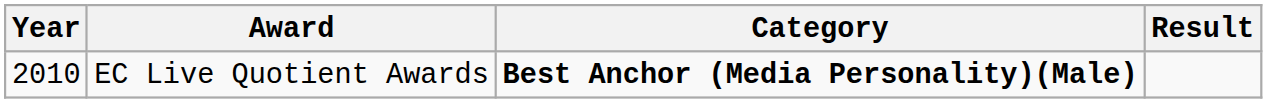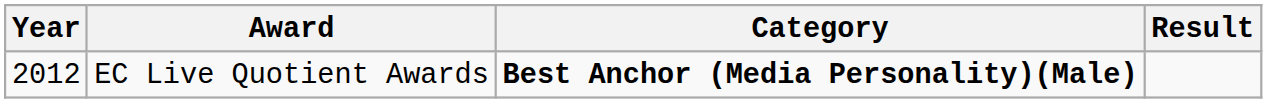EC Live Quotient Awards | Year: 2010 -> 2012
